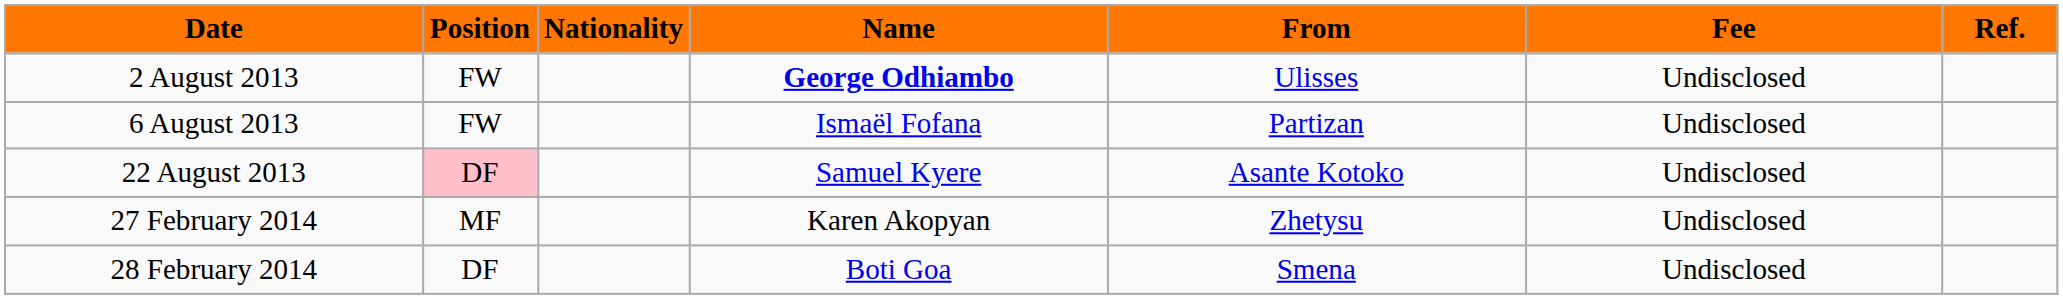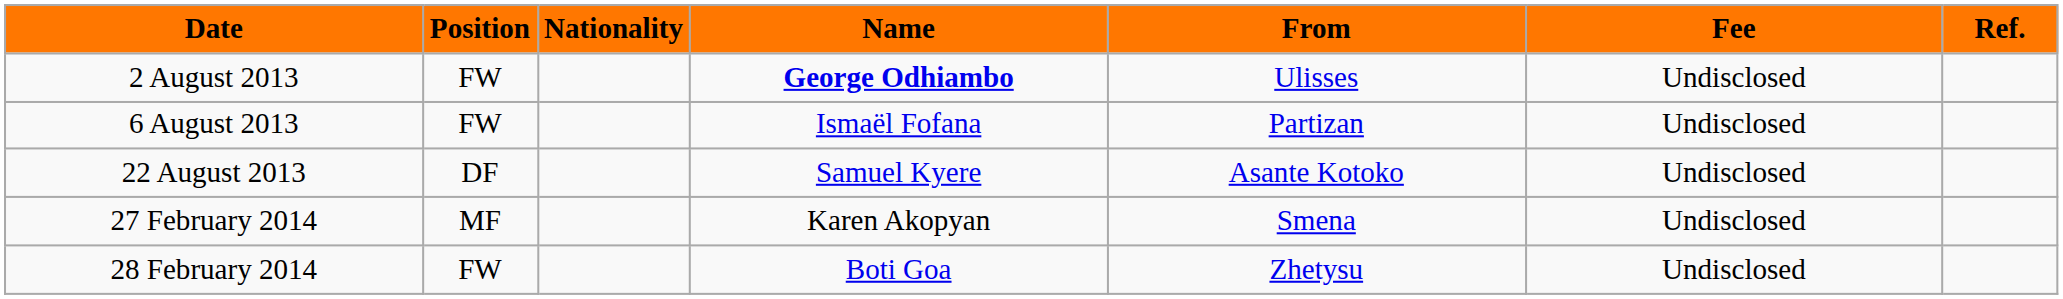22 August 2013 | Position: pink background -> no background
27 February 2014 | From: Zhetysu -> Smena
28 February 2014 | Position: DF -> FW
28 February 2014 | From: Smena -> Zhetysu
